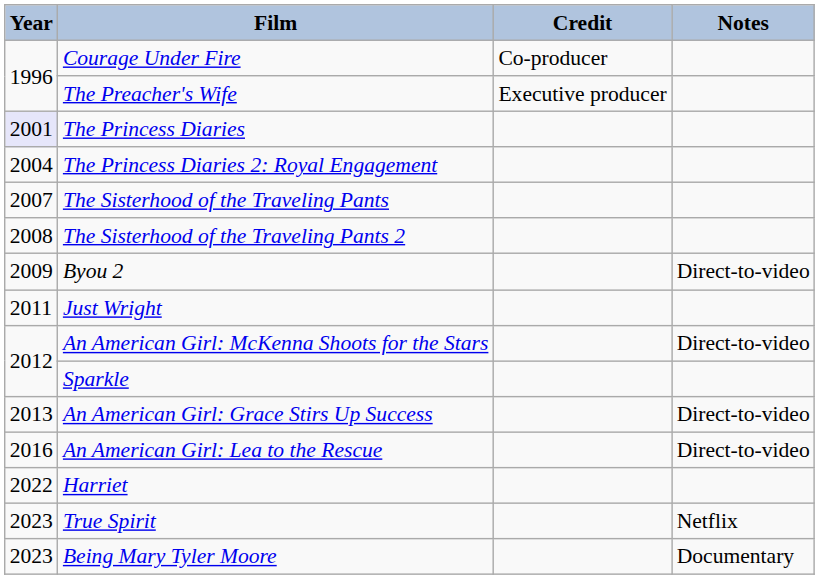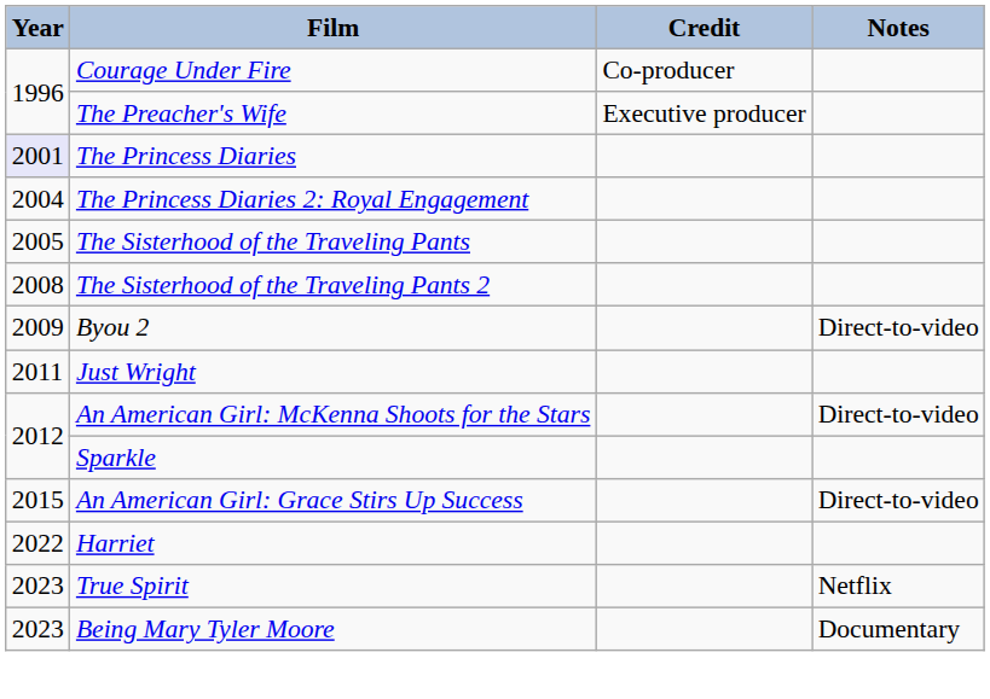The Sisterhood of the Traveling Pants | Year: 2007 -> 2005
An American Girl: Grace Stirs Up Success | Year: 2013 -> 2015
- row: 2016 | An American Girl: Lea to the Rescue | Direct-to-video
